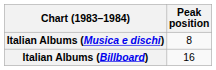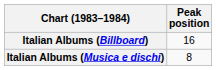rows swapped: Italian Albums (Billboard) <-> Italian Albums (Musica e dischi)
